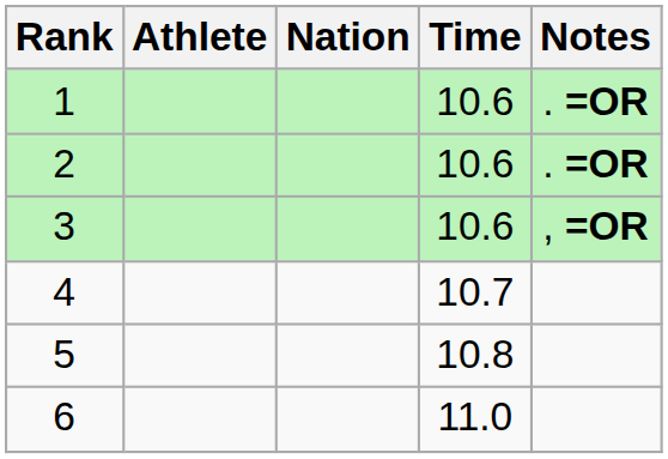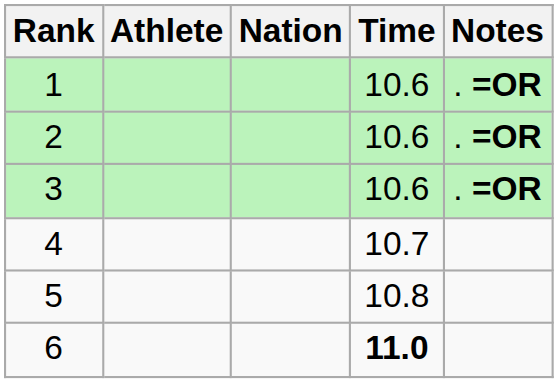3 | Notes: , =OR -> . =OR
6 | Time: normal -> bold
